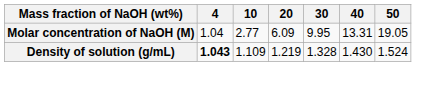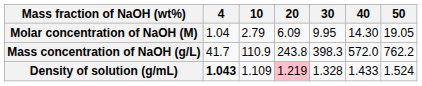Molar concentration of NaOH (M) | 10: 2.77 -> 2.79
Molar concentration of NaOH (M) | 40: 13.31 -> 14.30
+ row: Mass concentration of NaOH (g/L) | 41.7 | 110.9 | 243.8 | 398.3 | 572.0 | 762.2
Density of solution (g/mL) | 20: no background -> pink background
Density of solution (g/mL) | 40: 1.430 -> 1.433
